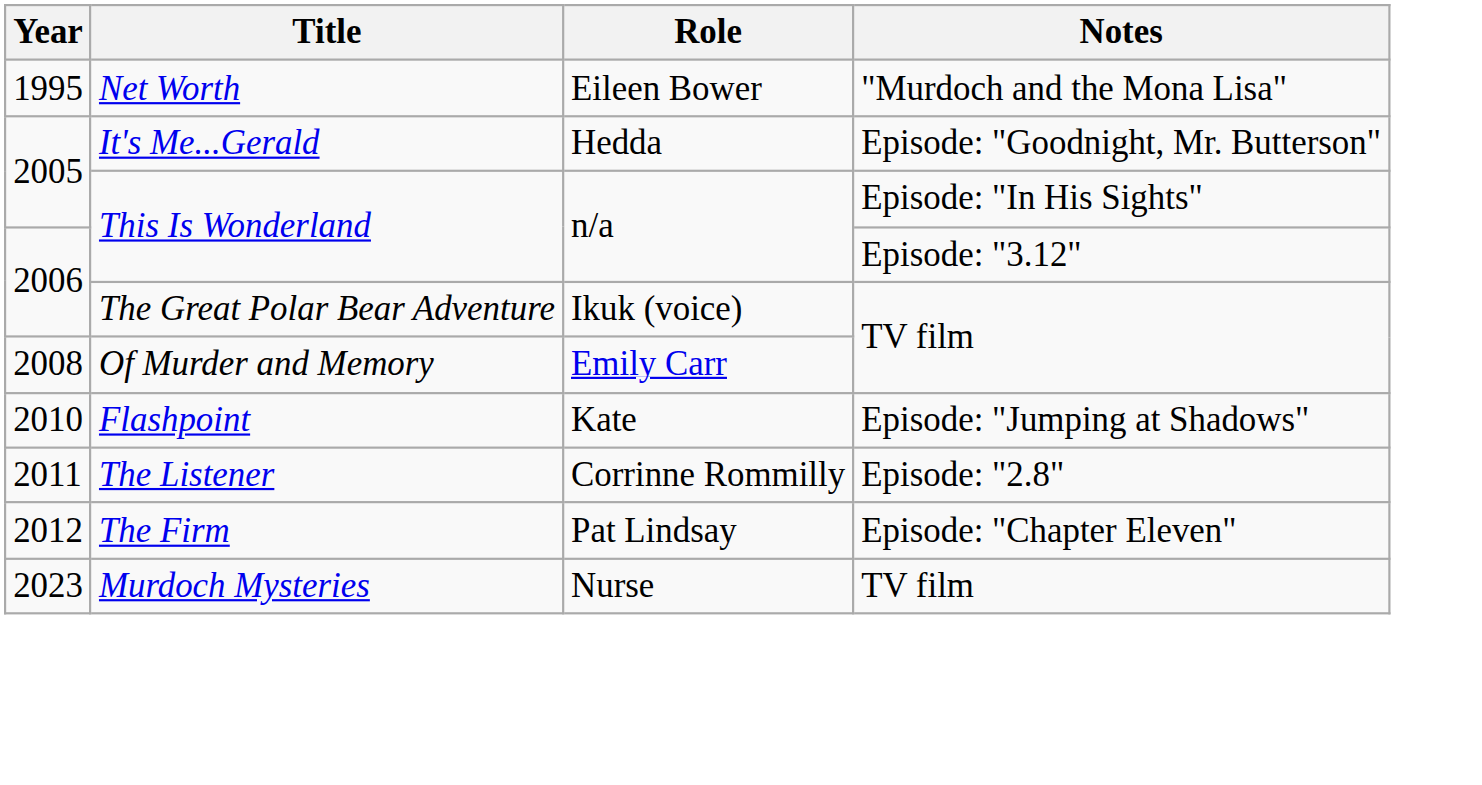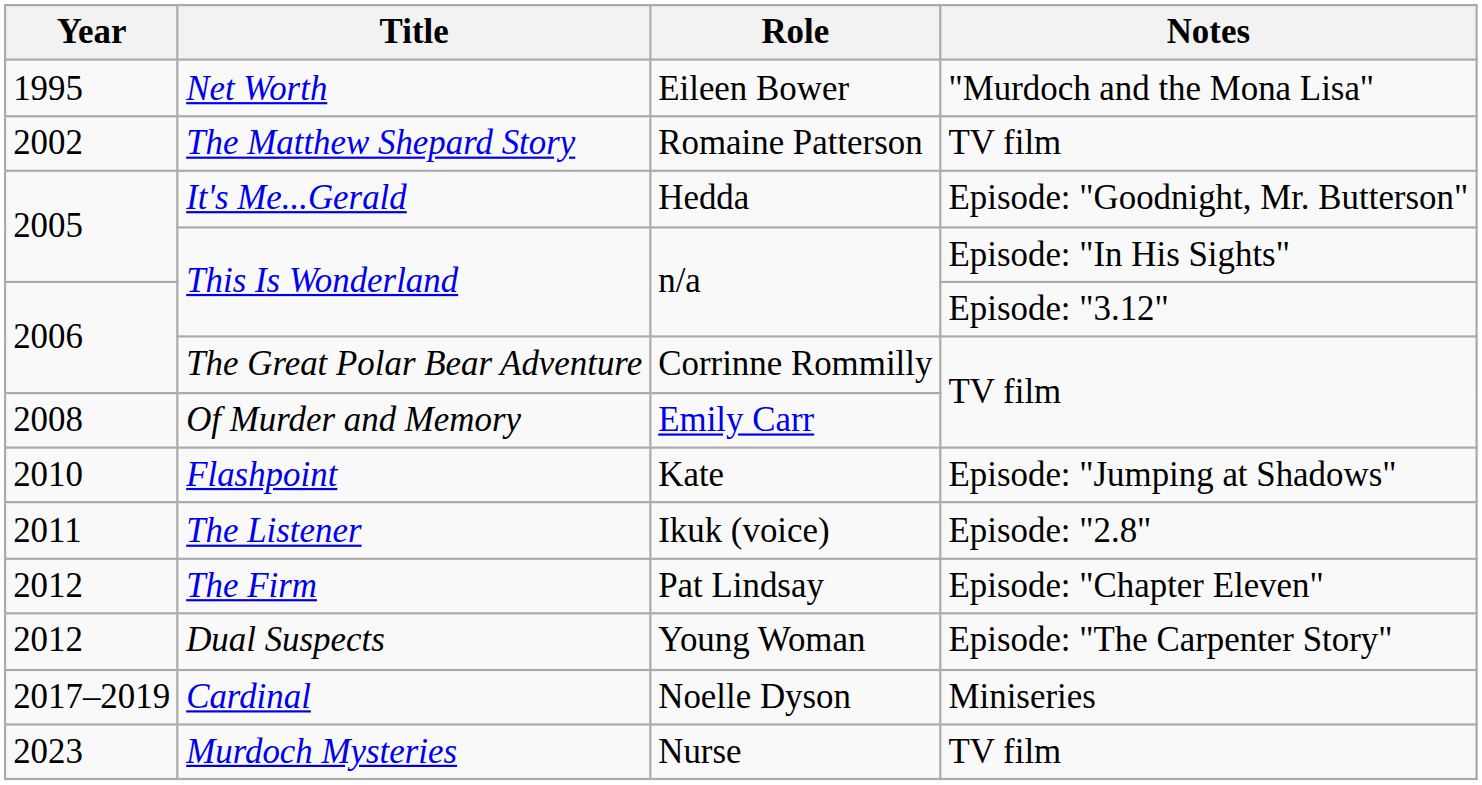+ row: 2002 | The Matthew Shepard Story | Romaine Patterson | TV film
The Great Polar Bear Adventure | Role: Ikuk (voice) -> Corrinne Rommilly
The Listener | Role: Corrinne Rommilly -> Ikuk (voice)
+ row: 2012 | Dual Suspects | Young Woman | Episode: "The Carpenter Story"
+ row: 2017–2019 | Cardinal | Noelle Dyson | Miniseries
